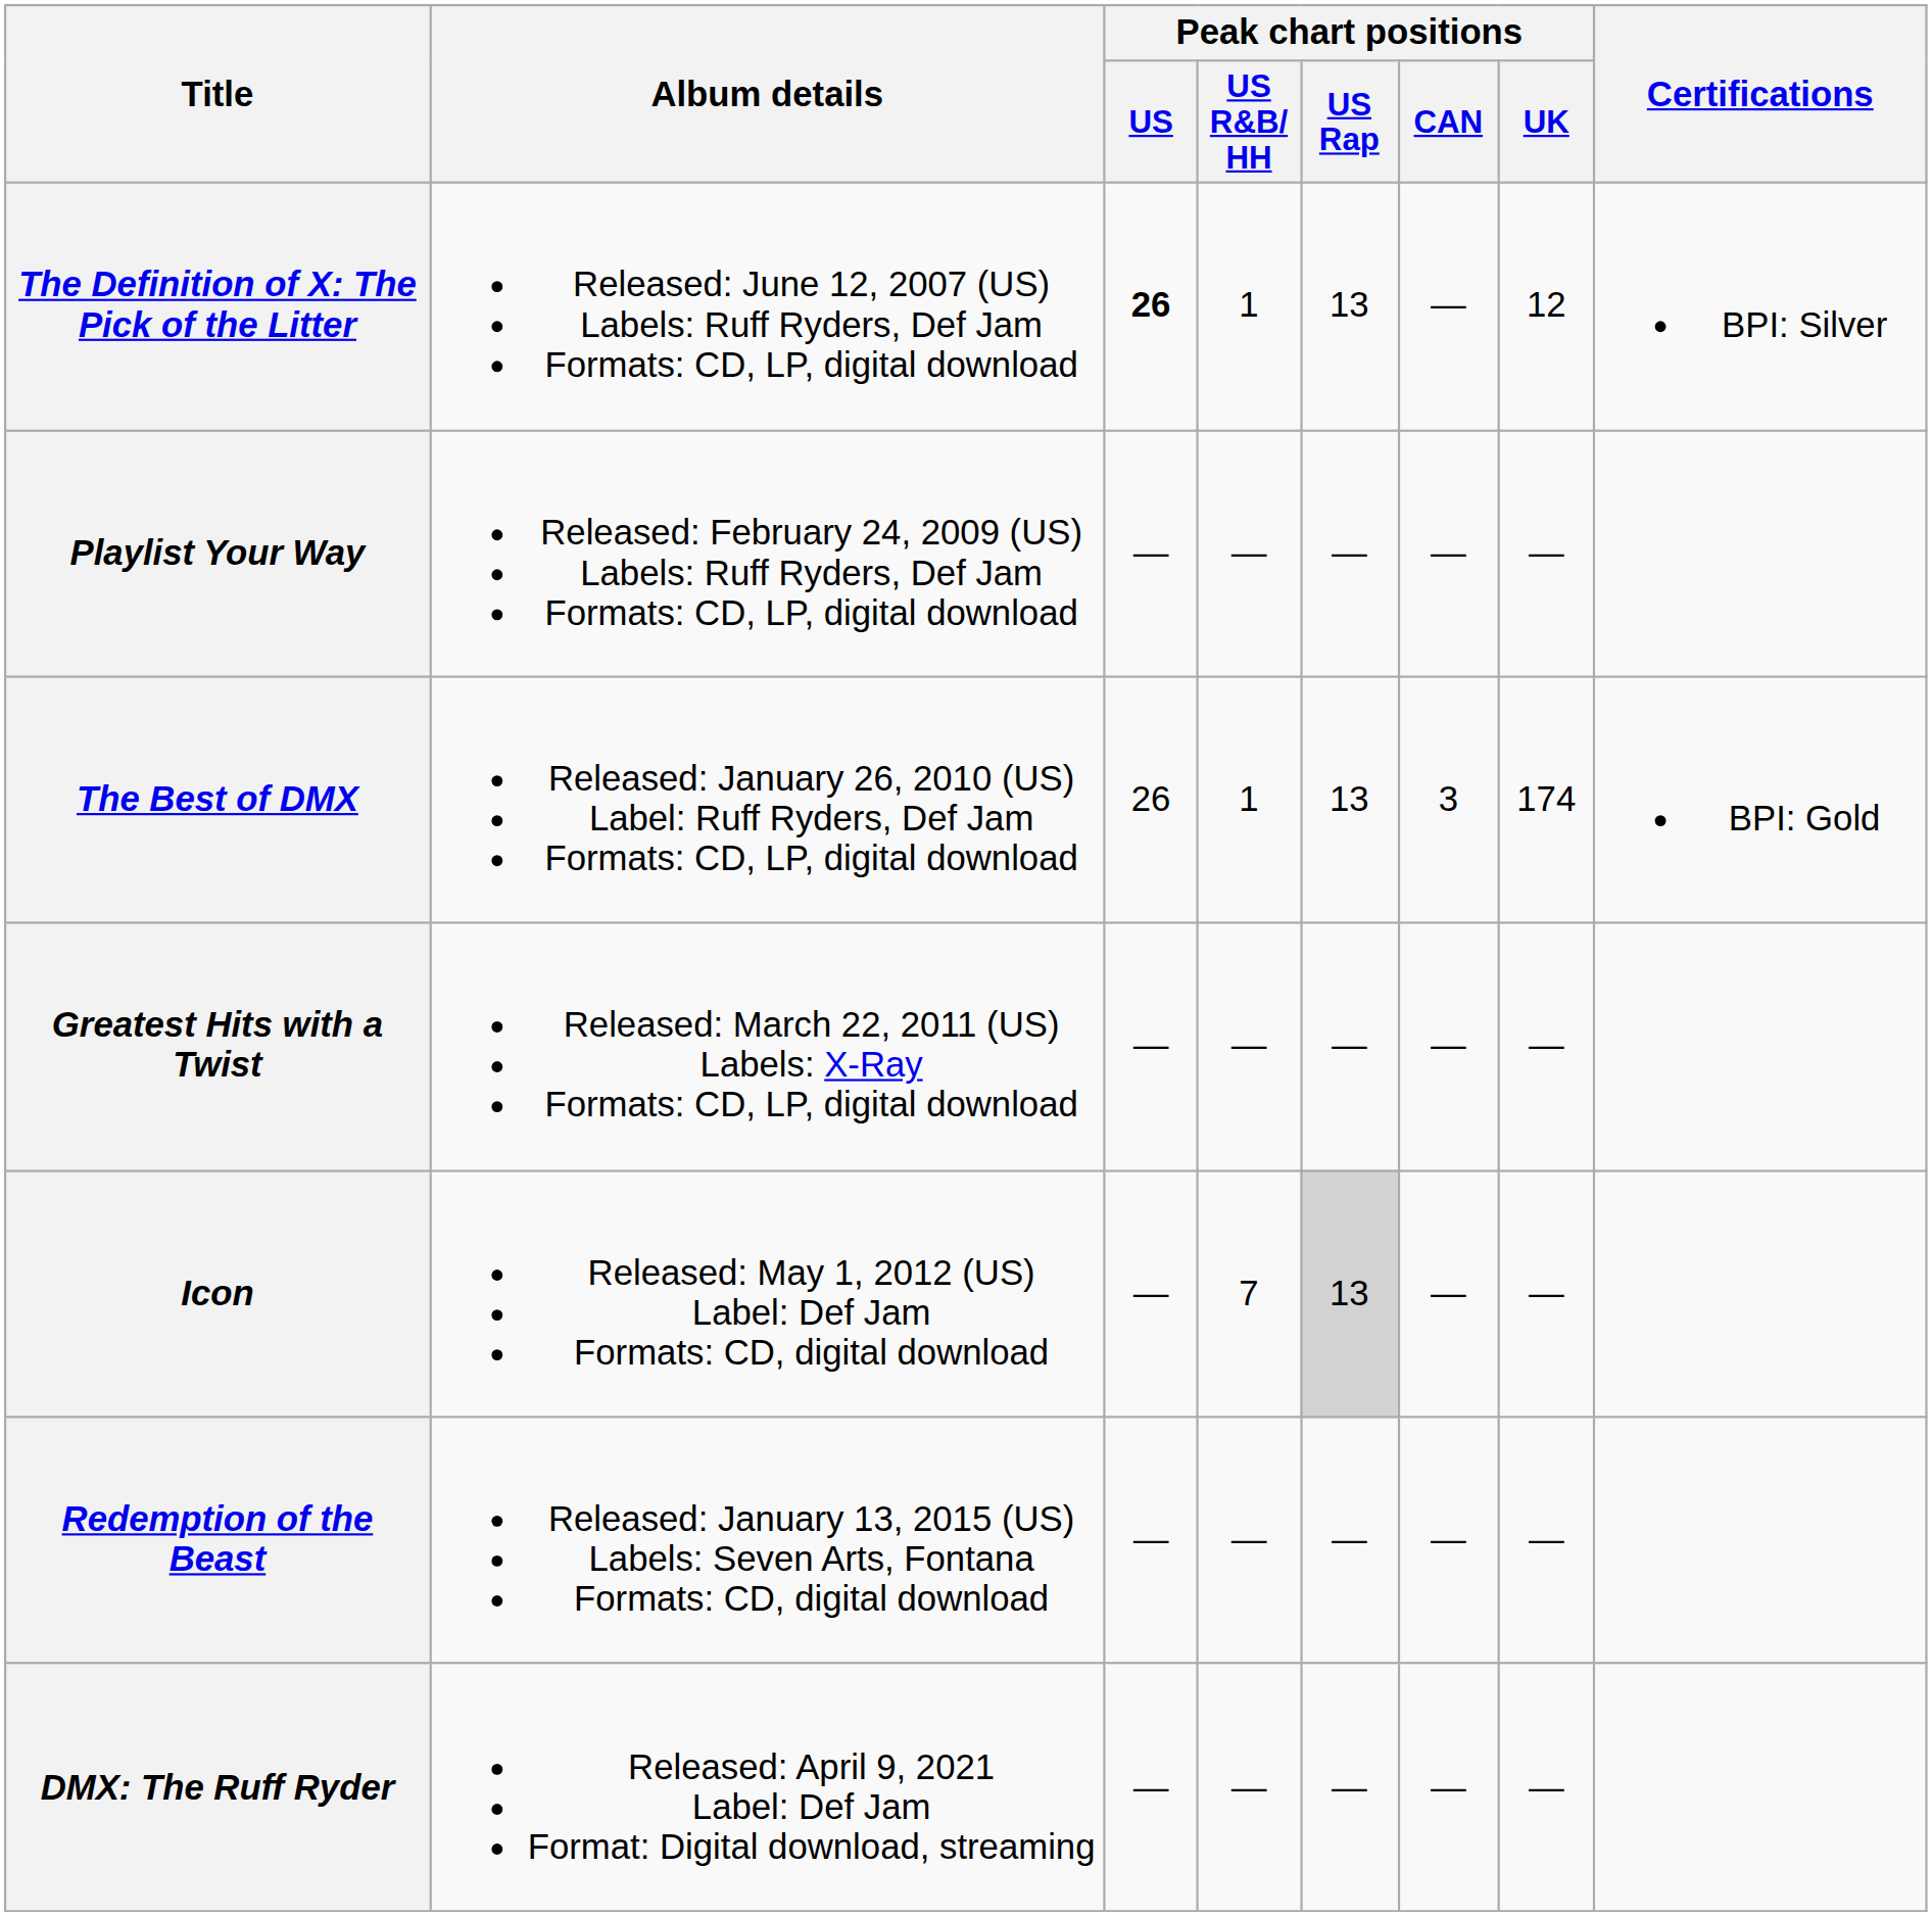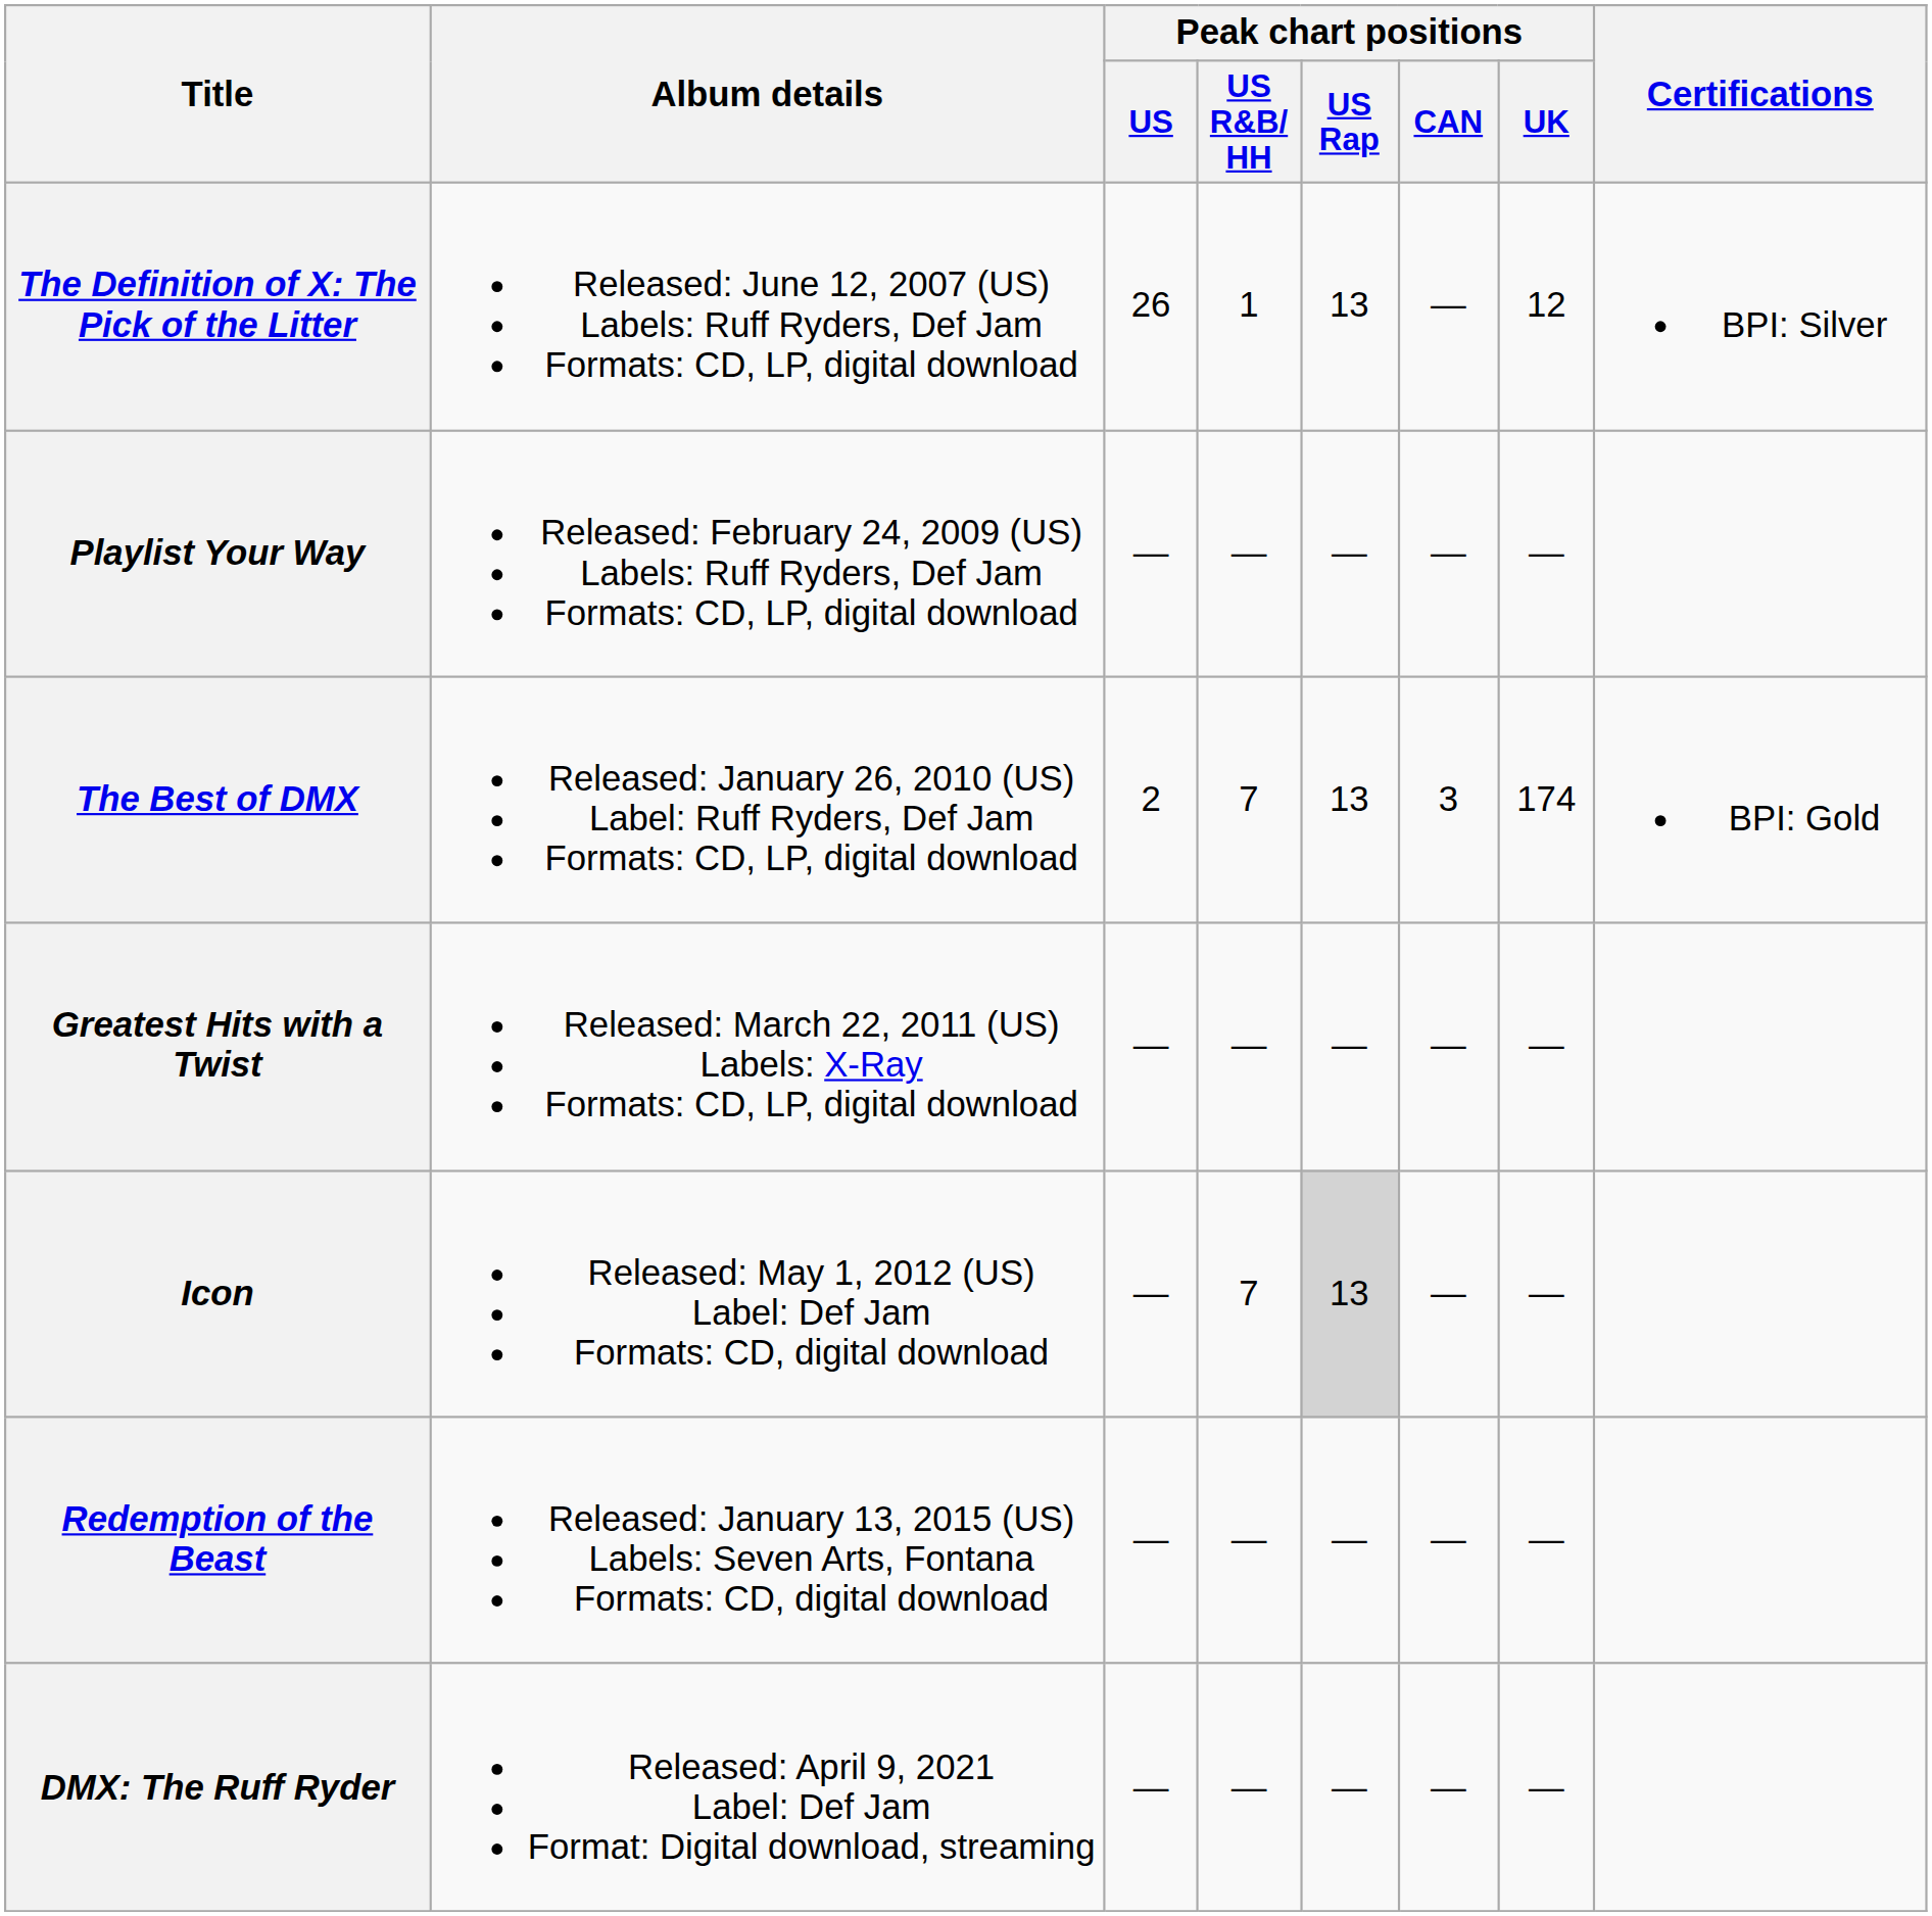The Definition of X: The Pick of the Litter | Peak chart positions / US: bold -> normal
The Best of DMX | Peak chart positions / US: 26 -> 2
The Best of DMX | Peak chart positions / US R&B/ HH: 1 -> 7
